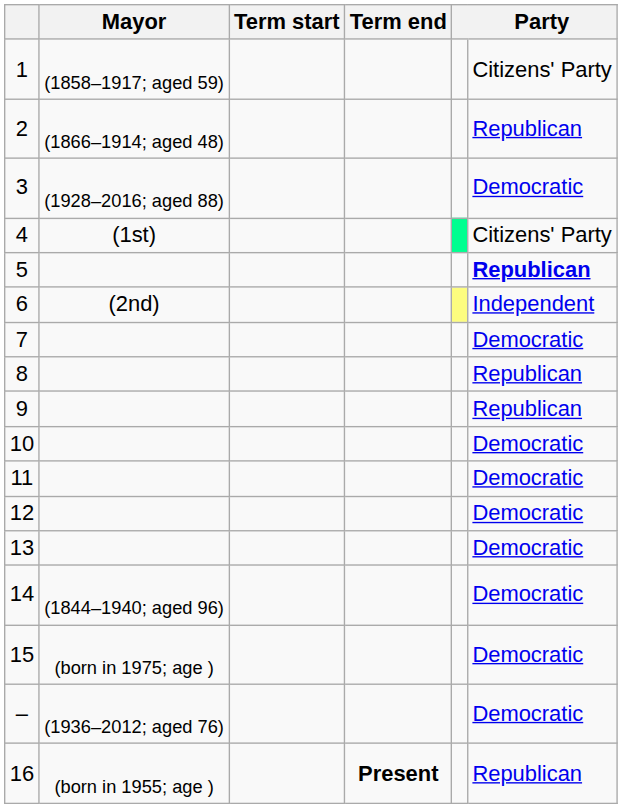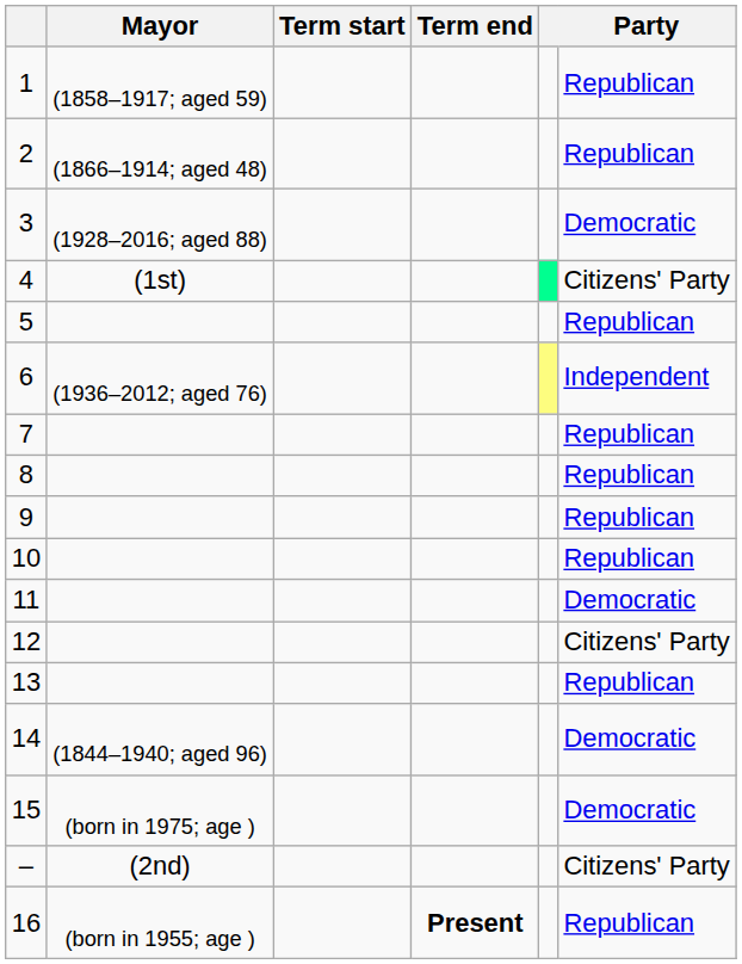1 | Party: Citizens' Party -> Republican
5 | Party: bold -> normal
6 | Mayor: (2nd) -> (1936–2012; aged 76)
7 | Party: Democratic -> Republican
10 | Party: Democratic -> Republican
12 | Party: Democratic -> Citizens' Party
13 | Party: Democratic -> Republican
– | Mayor: (1936–2012; aged 76) -> (2nd)
– | Party: Democratic -> Citizens' Party
